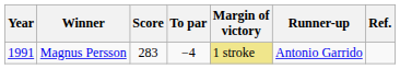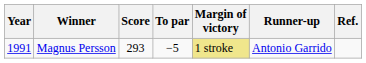Magnus Persson | Score: 283 -> 293
Magnus Persson | To par: −4 -> −5
